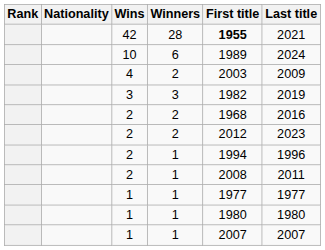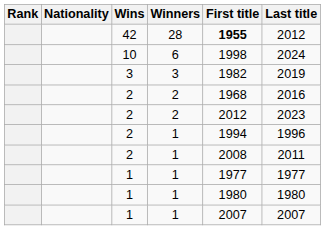42 | Last title: 2021 -> 2012
10 | First title: 1989 -> 1998
- row: 4 | 2 | 2003 | 2009
